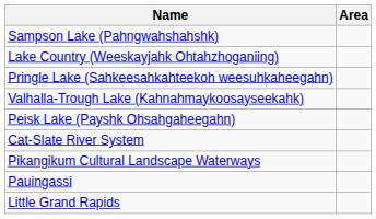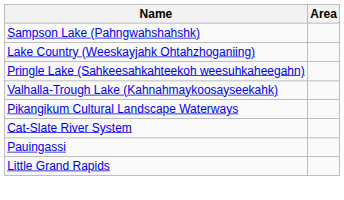- row: Peisk Lake (Payshk Ohsahgaheegahn)
rows swapped: Pikangikum Cultural Landscape Waterways <-> Cat-Slate River System
